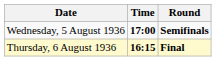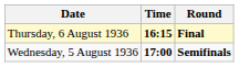rows swapped: Wednesday, 5 August 1936 <-> Thursday, 6 August 1936
